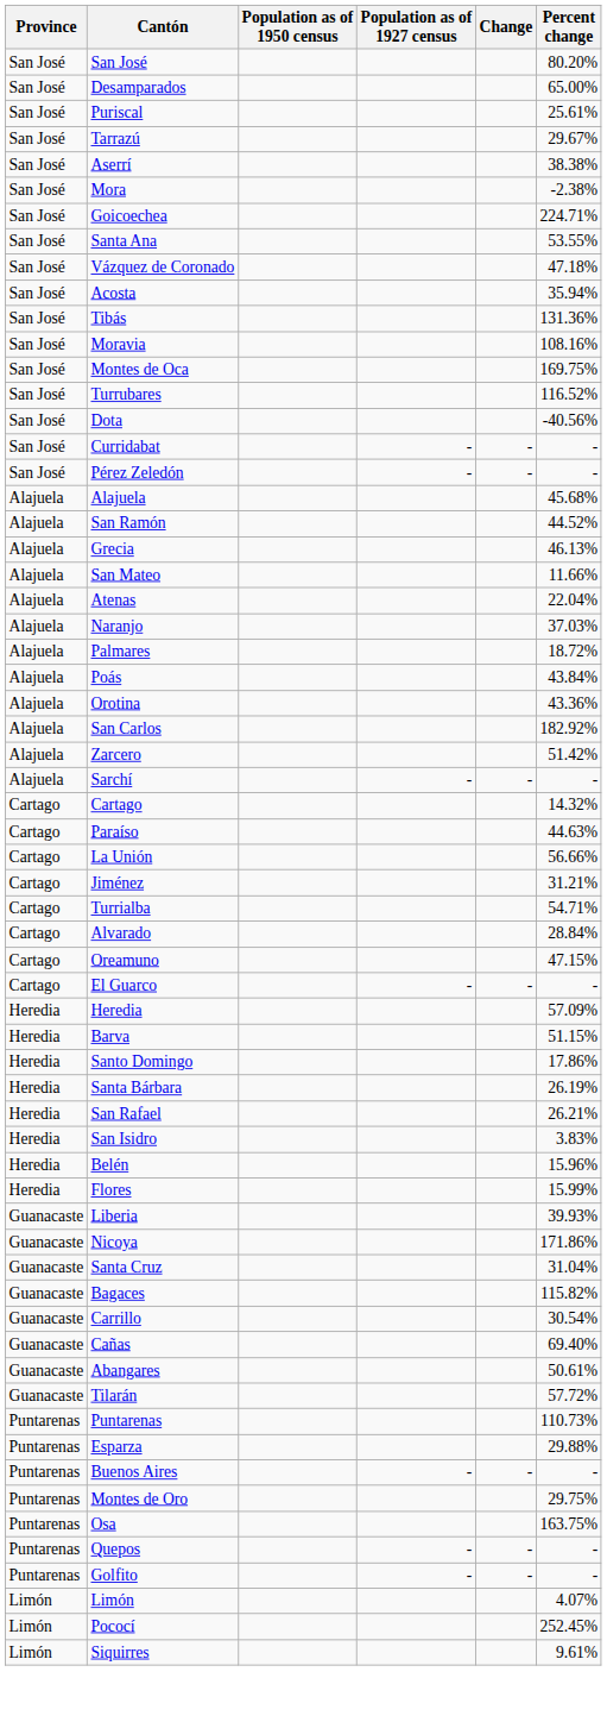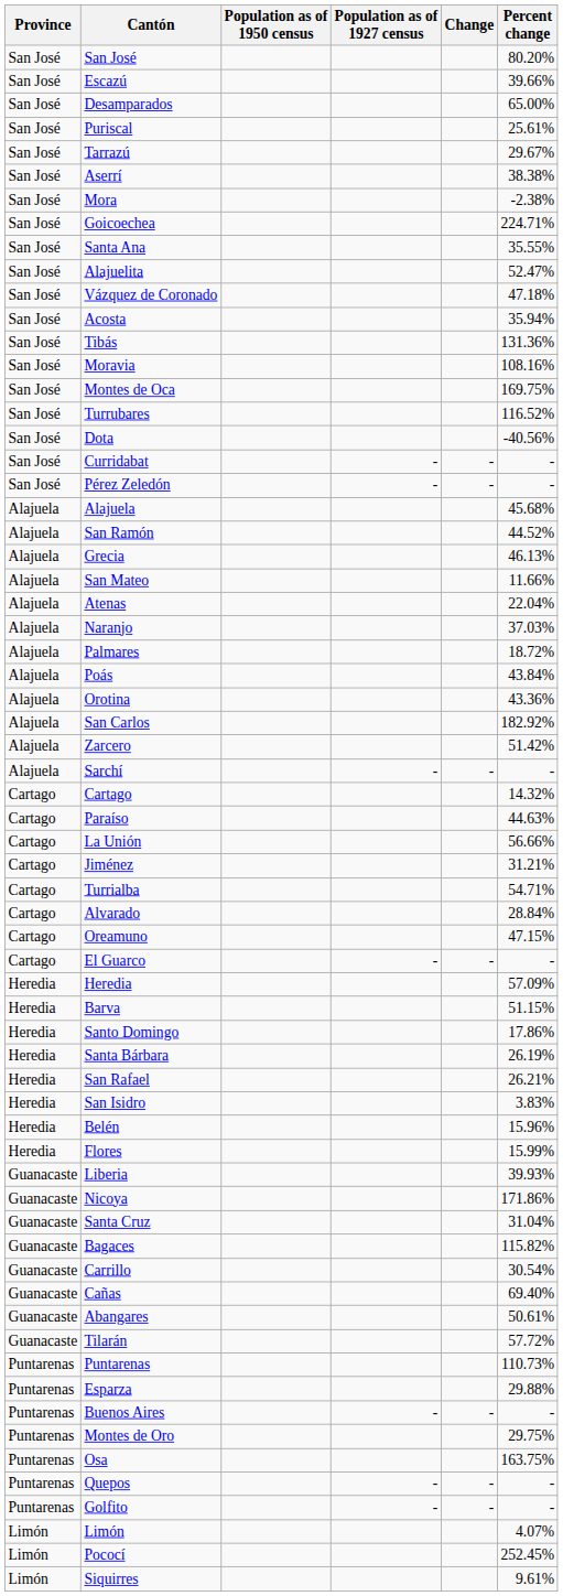+ row: San José | Escazú | 39.66%
Santa Ana | Percent change: 53.55% -> 35.55%
+ row: San José | Alajuelita | 52.47%
